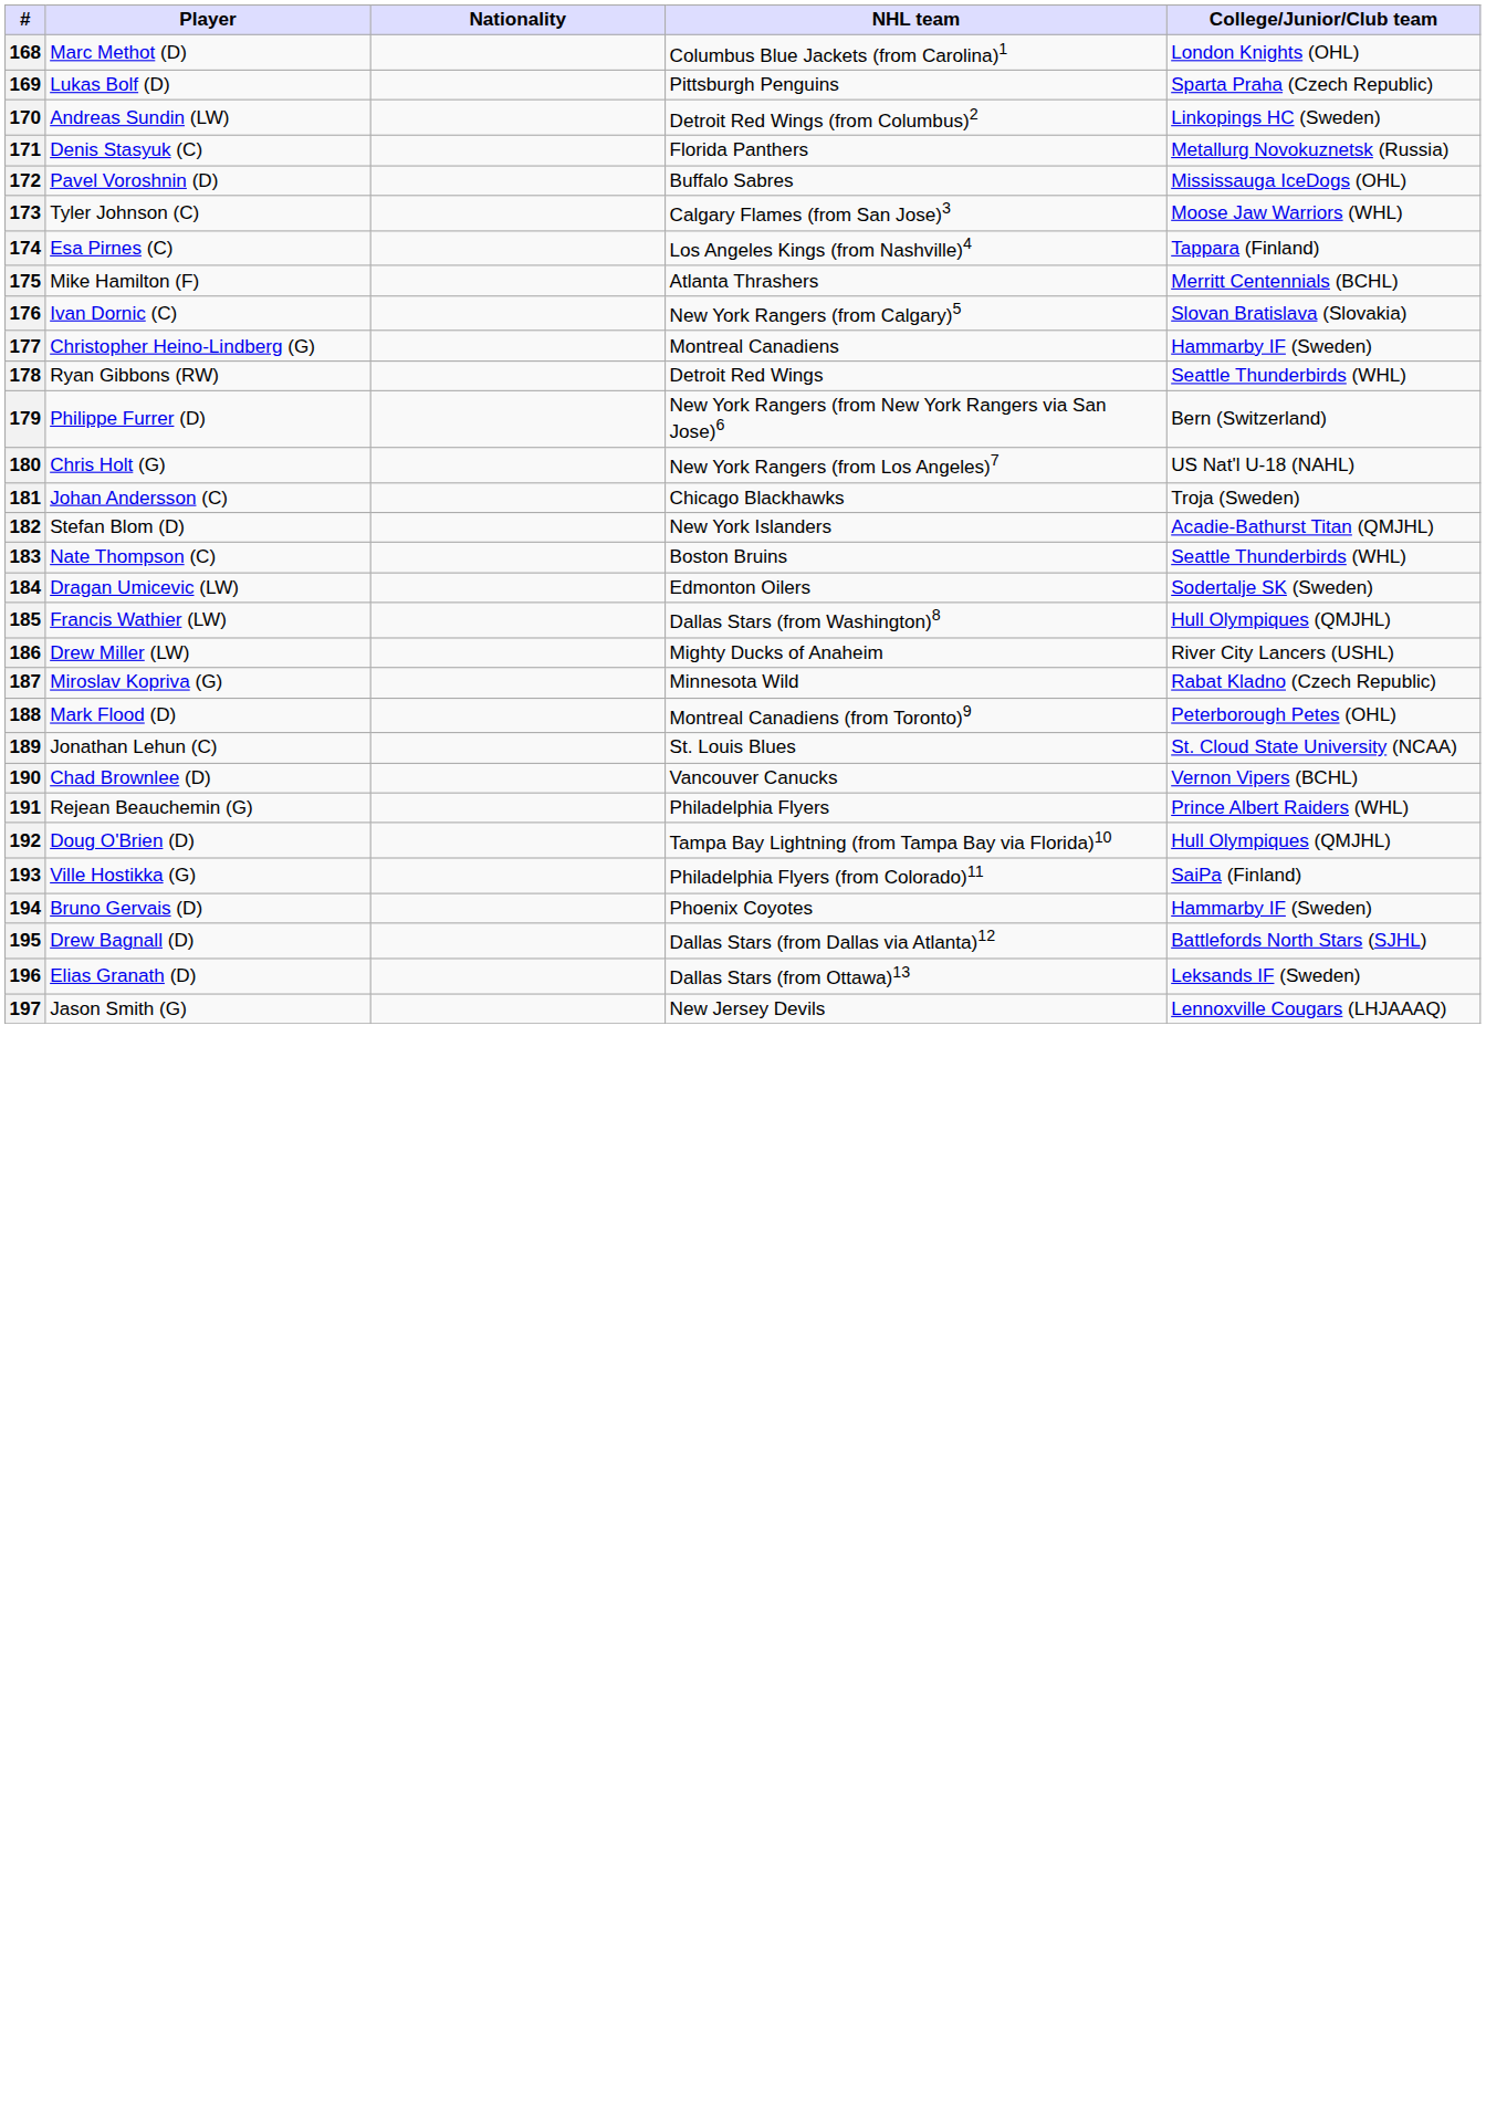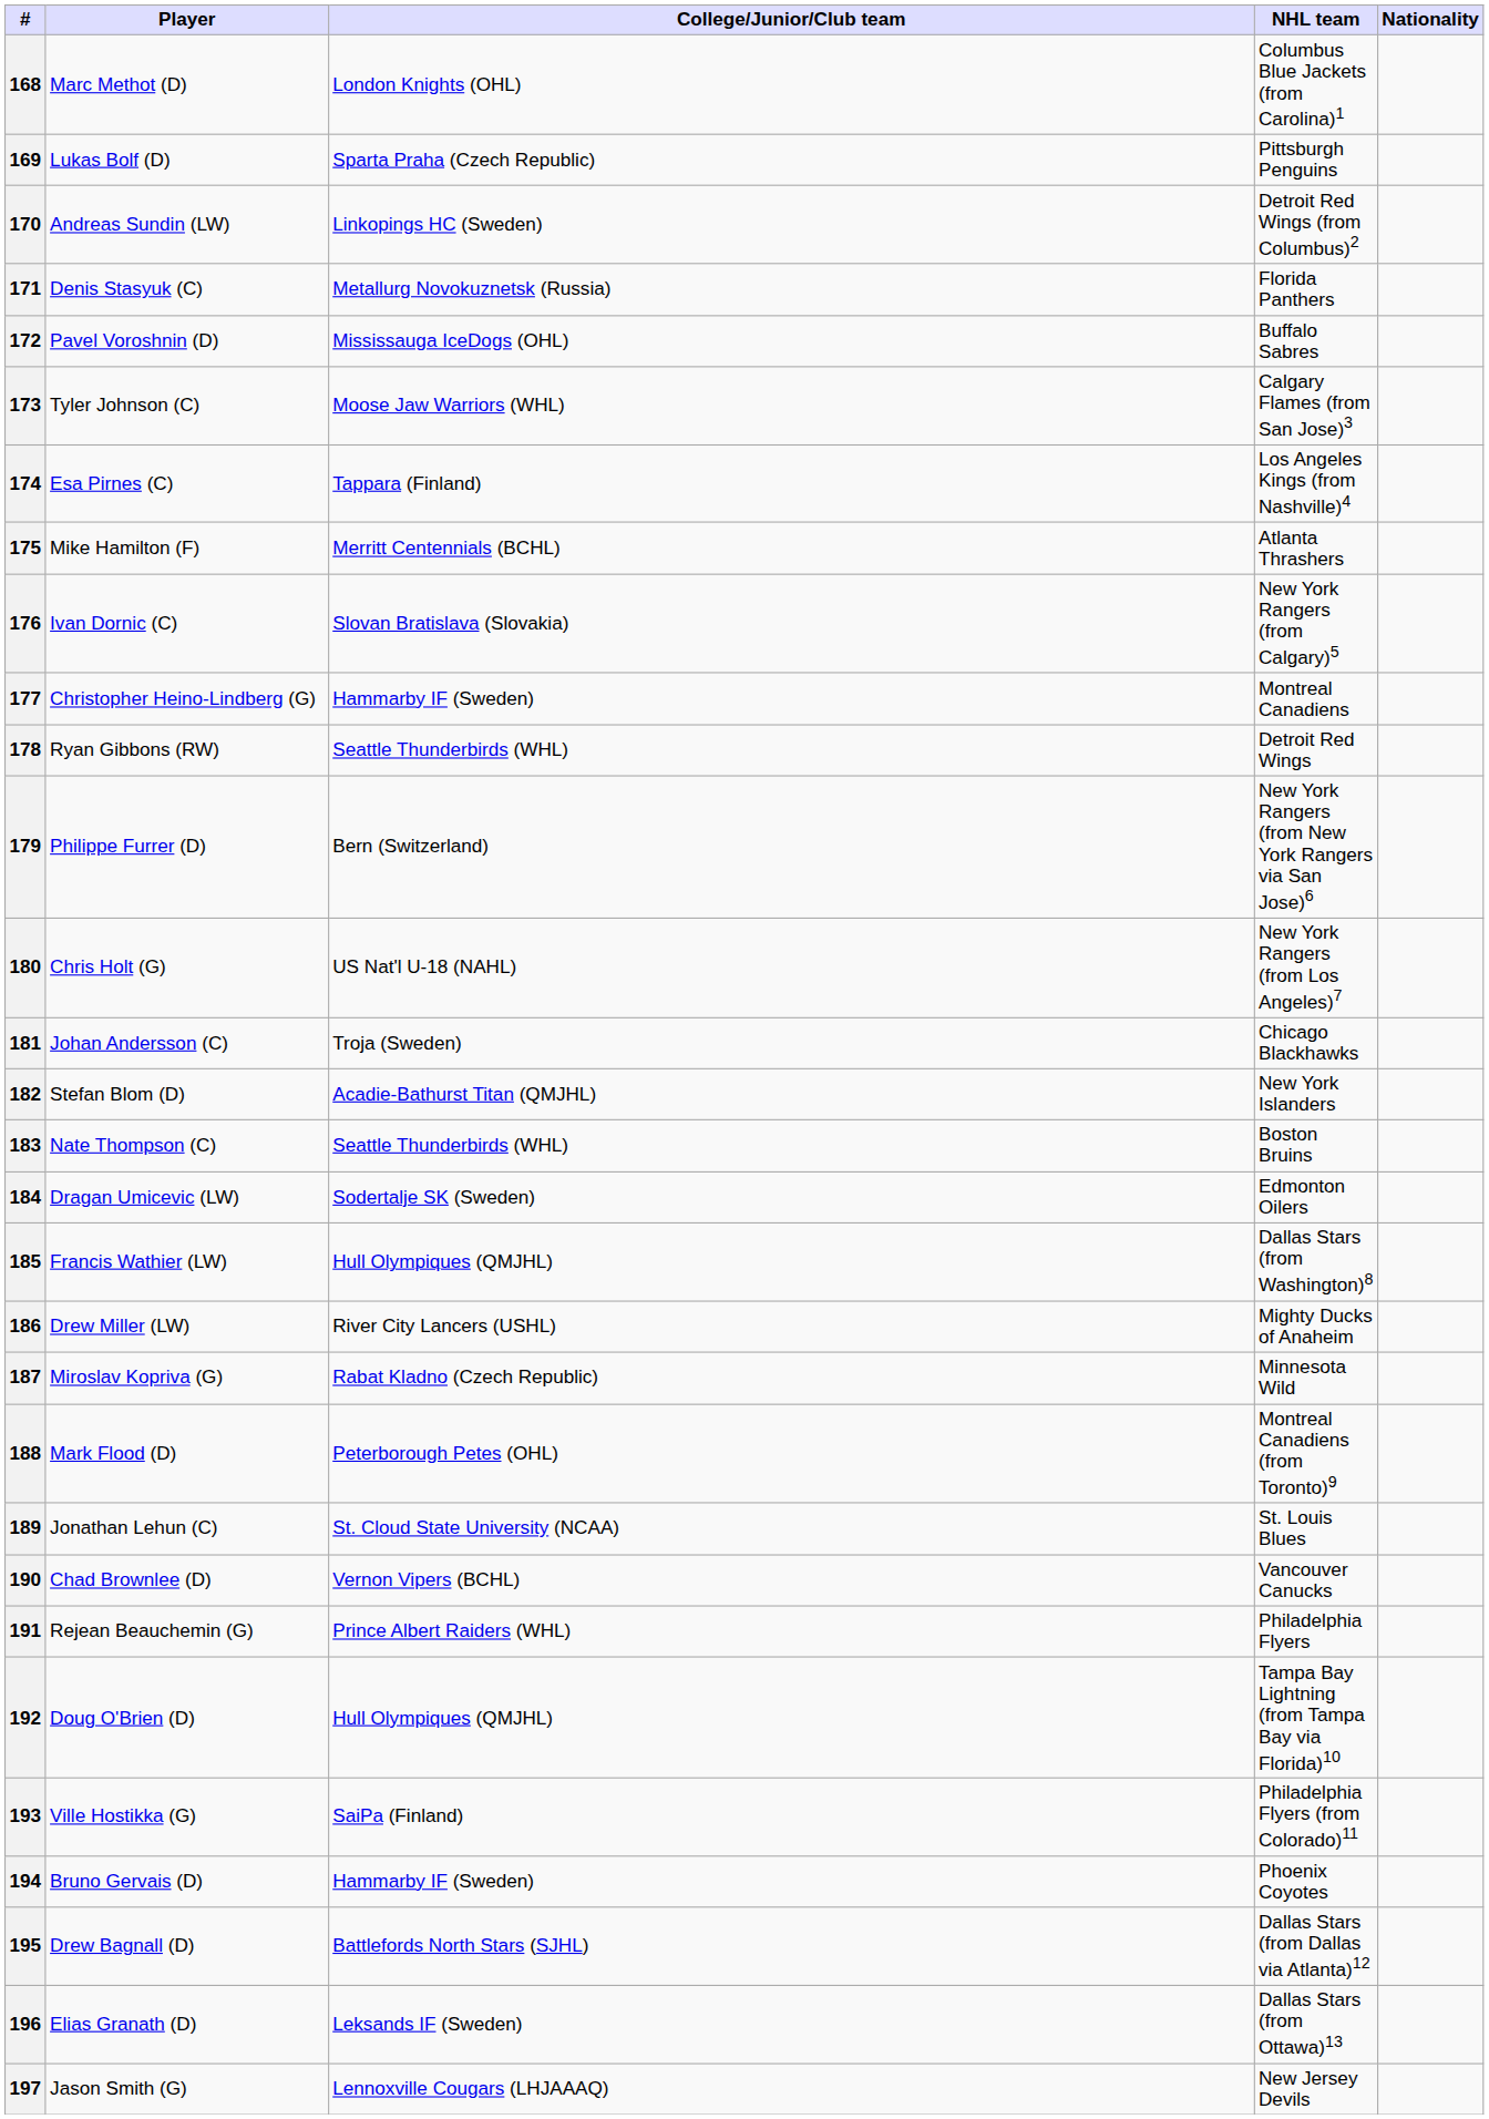columns swapped: Nationality <-> College/Junior/Club team
